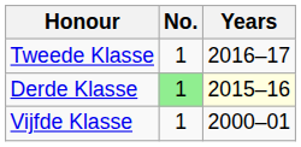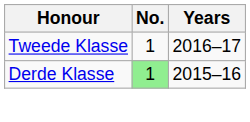Derde Klasse | Years: lightyellow background -> no background
- row: Vijfde Klasse | 1 | 2000–01
